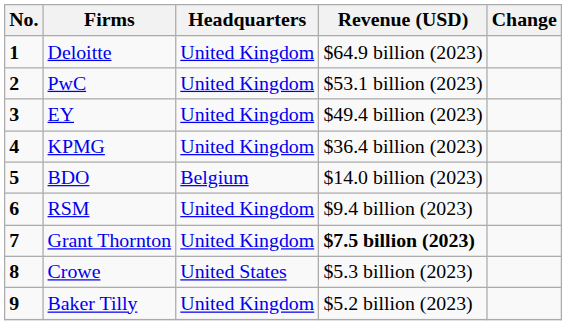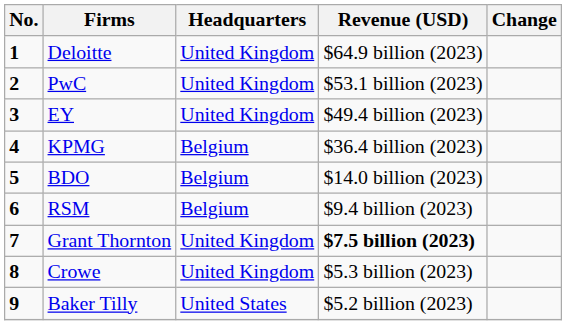KPMG | Headquarters: United Kingdom -> Belgium
RSM | Headquarters: United Kingdom -> Belgium
Crowe | Headquarters: United States -> United Kingdom
Baker Tilly | Headquarters: United Kingdom -> United States
